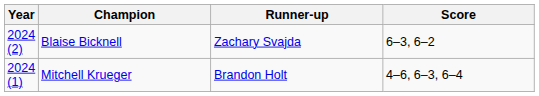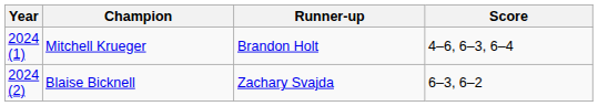rows swapped: Blaise Bicknell <-> Mitchell Krueger
